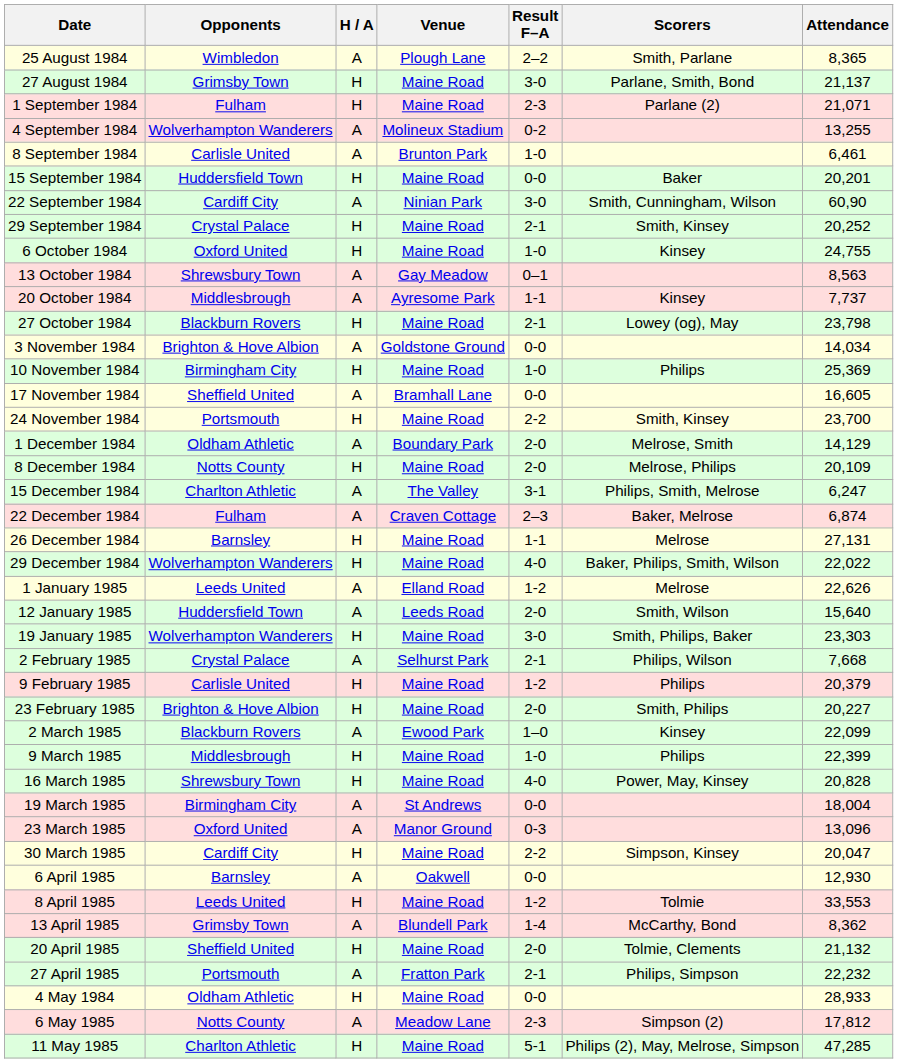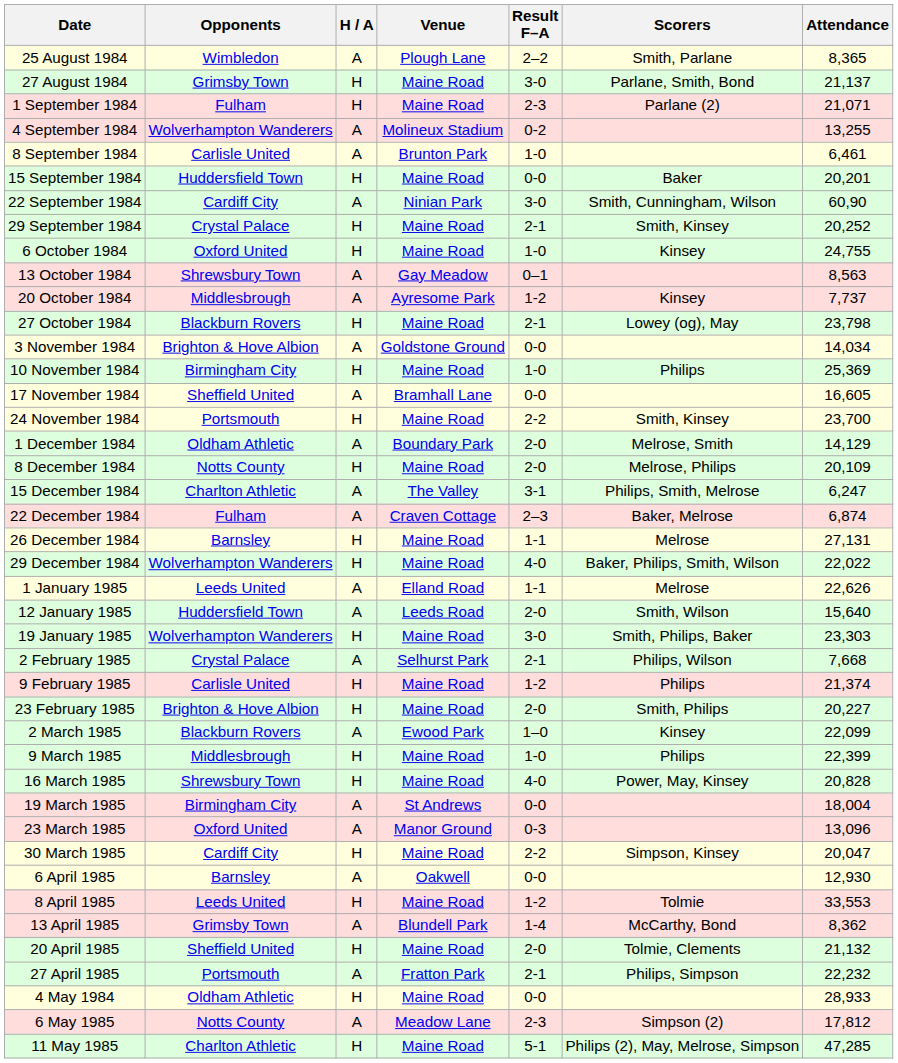20 October 1984 | Result F–A: 1-1 -> 1-2
1 January 1985 | Result F–A: 1-2 -> 1-1
9 February 1985 | Attendance: 20,379 -> 21,374
